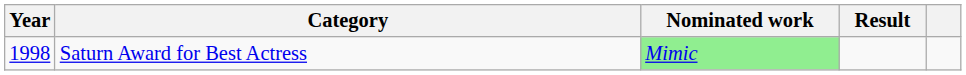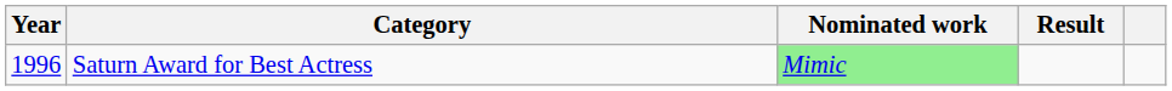Saturn Award for Best Actress | Year: 1998 -> 1996
